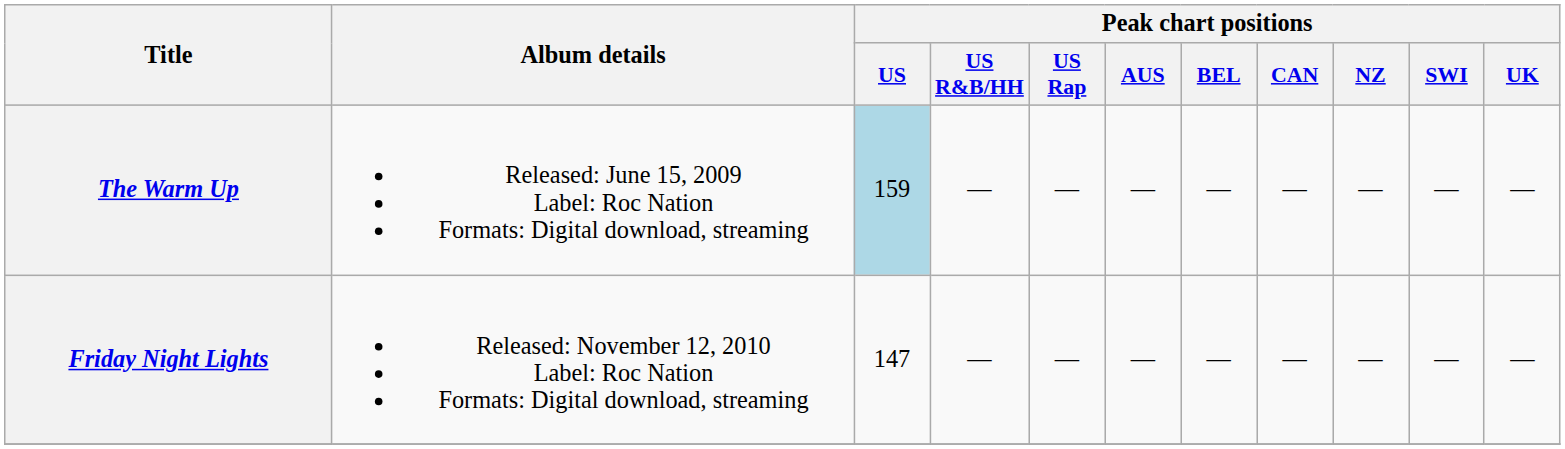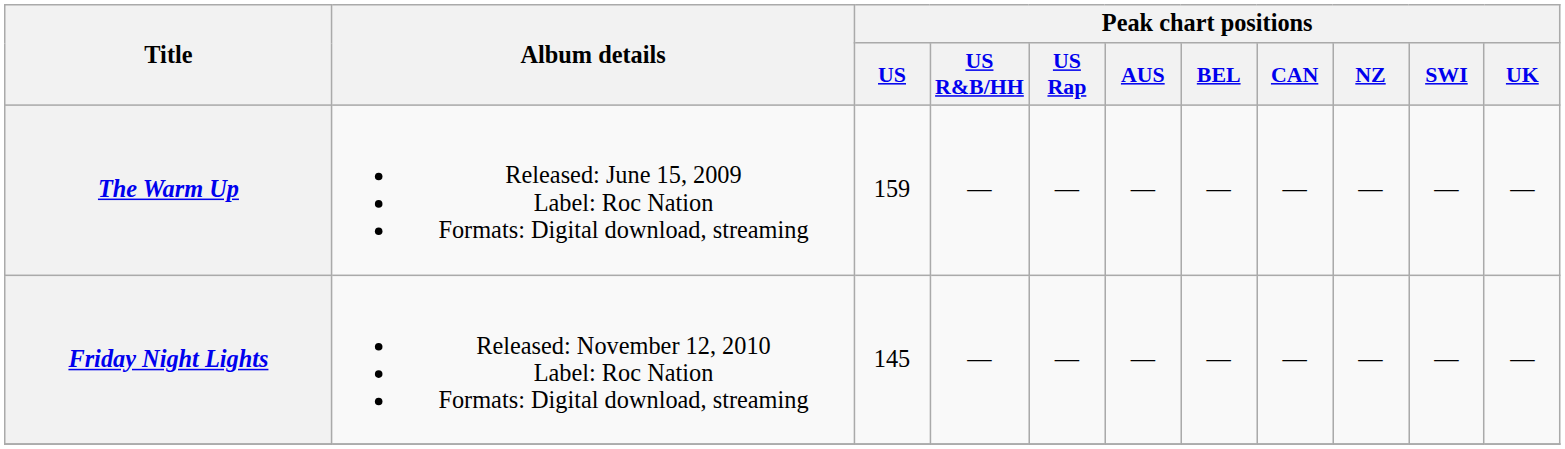The Warm Up | Peak chart positions / US: lightblue background -> no background
Friday Night Lights | Peak chart positions / US: 147 -> 145
